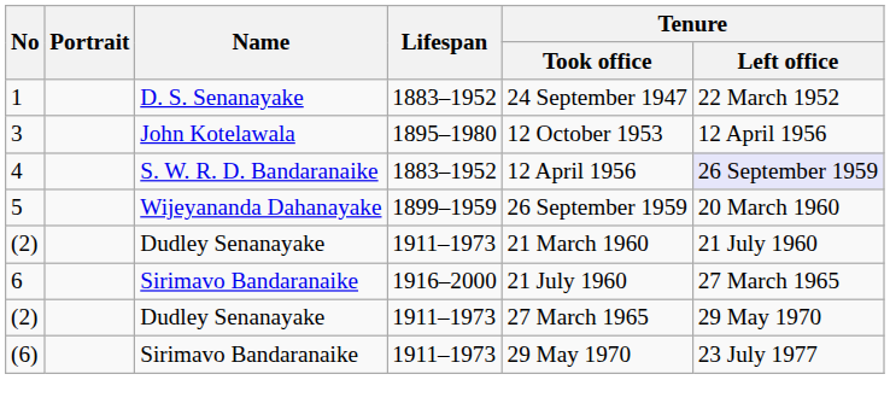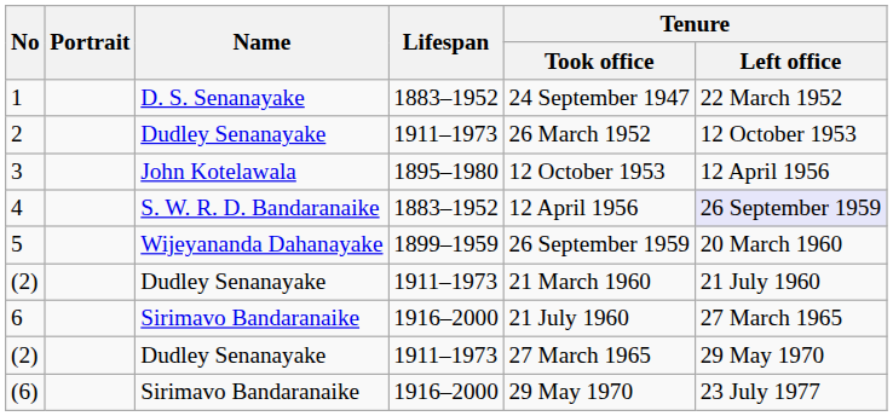+ row: 2 | Dudley Senanayake | 1911–1973 | 26 March 1952 | 12 October 1953
(6) | Lifespan: 1911–1973 -> 1916–2000
